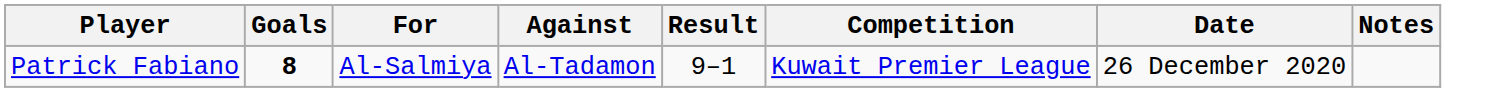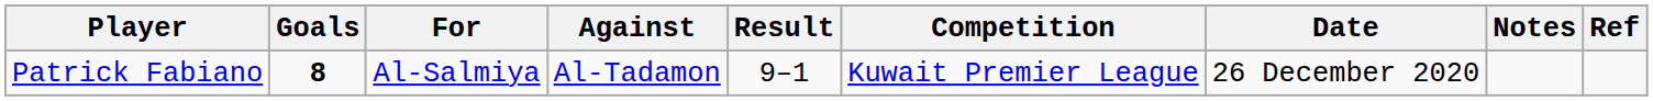+ column: Ref
